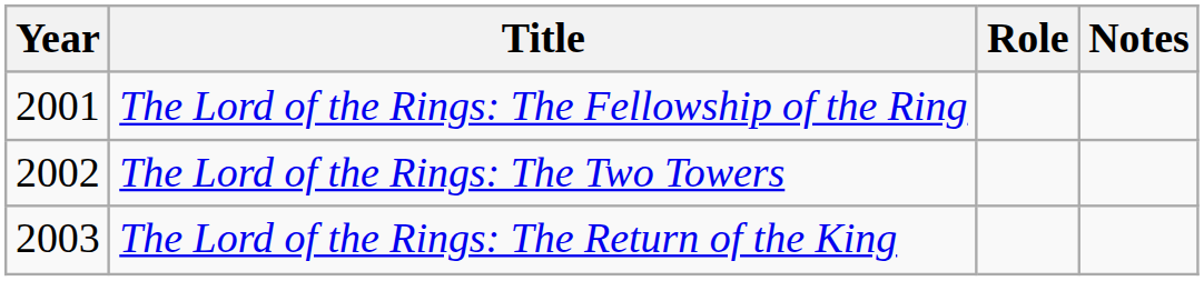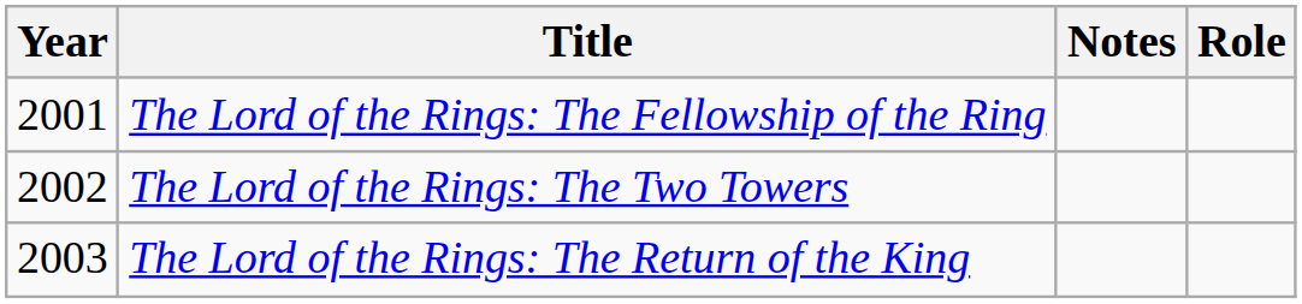columns swapped: Role <-> Notes
